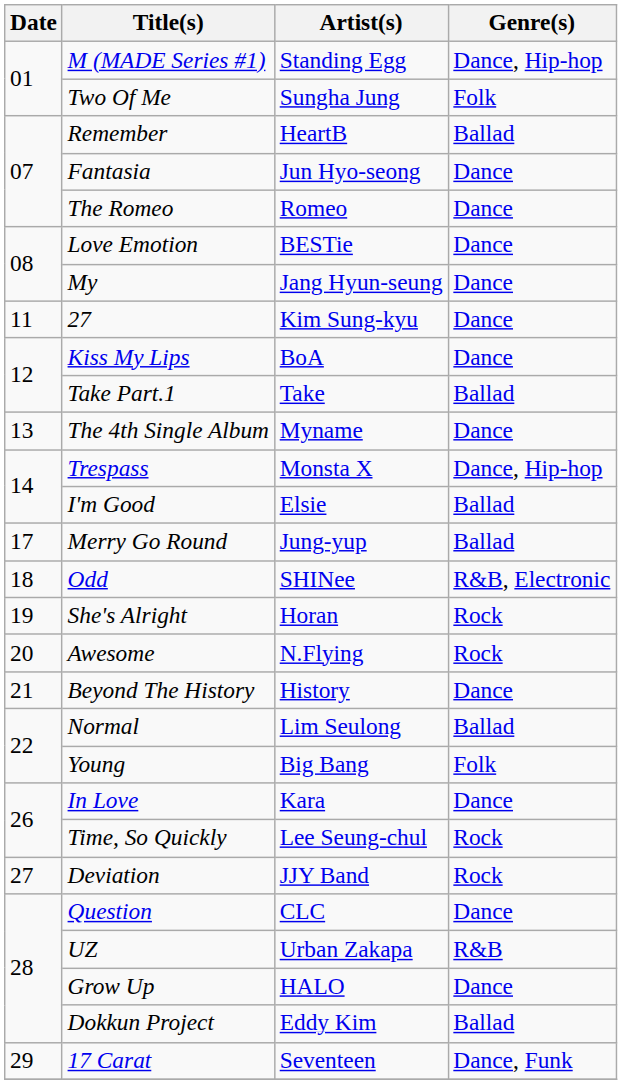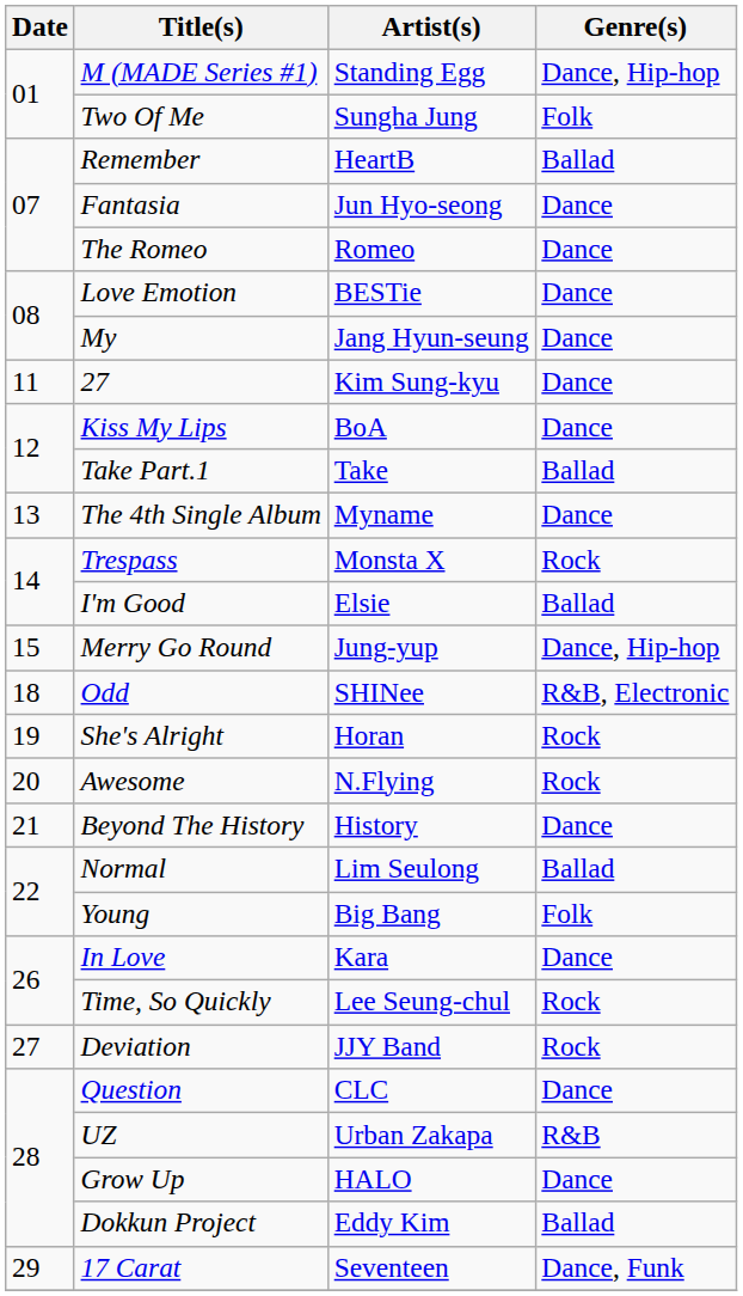Trespass | Genre(s): Dance, Hip-hop -> Rock
Merry Go Round | Date: 17 -> 15
Merry Go Round | Genre(s): Ballad -> Dance, Hip-hop
